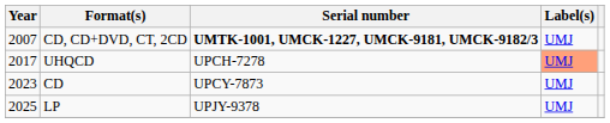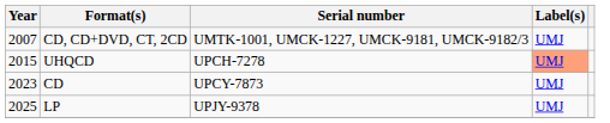CD, CD+DVD, CT, 2CD | Serial number: bold -> normal
UHQCD | Year: 2017 -> 2015
